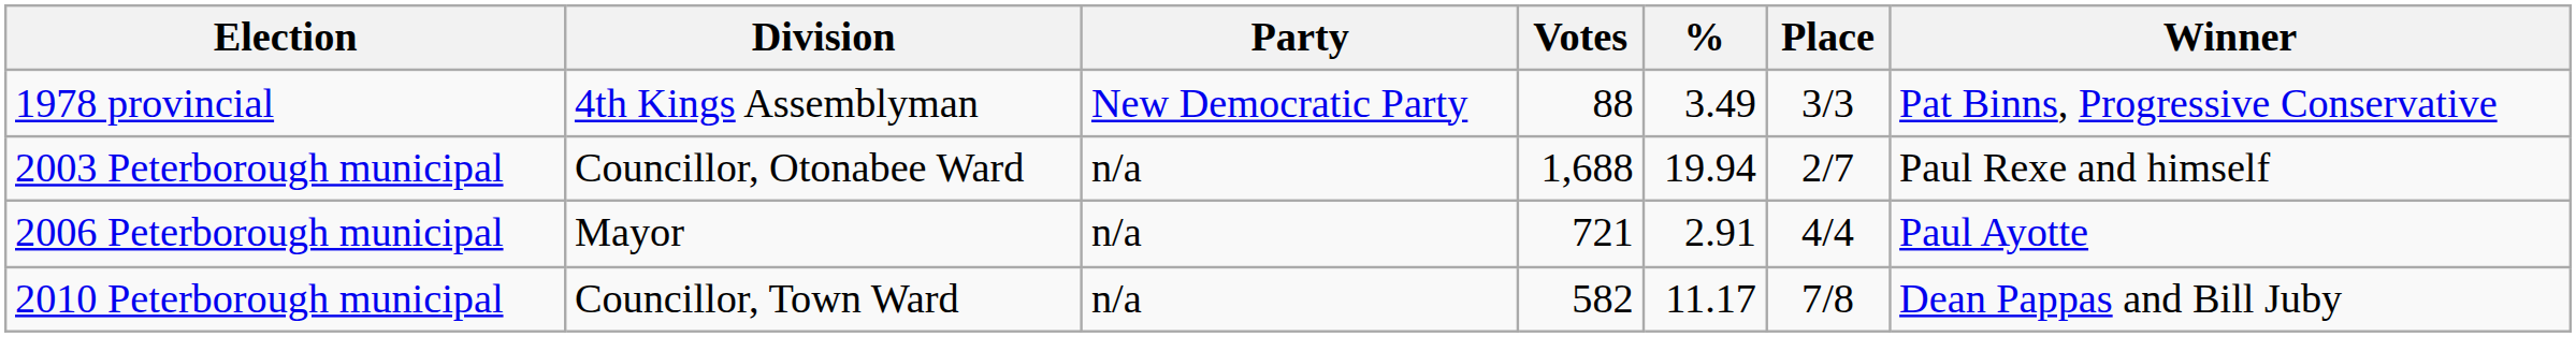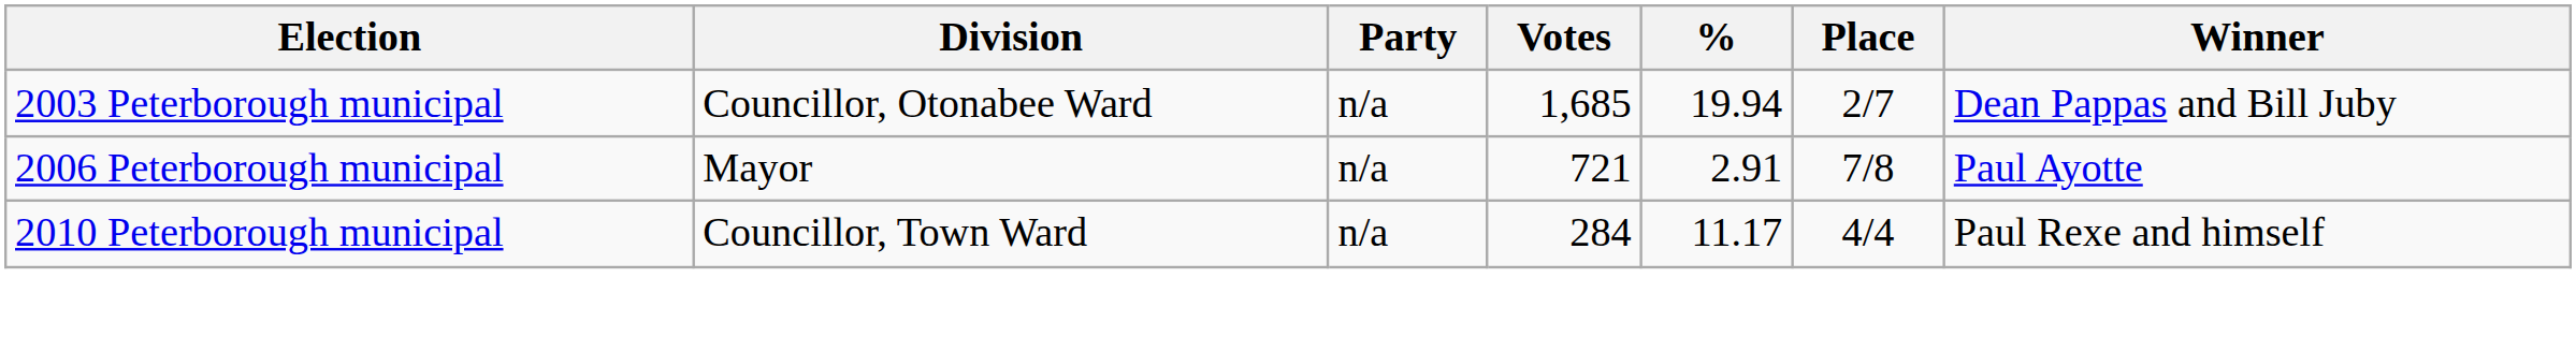- row: 1978 provincial | 4th Kings Assemblyman | New Democratic Party | 88 | 3.49 | 3/3 | Pat Binns, Progressive Conservative
2003 Peterborough municipal | Votes: 1,688 -> 1,685
2003 Peterborough municipal | Winner: Paul Rexe and himself -> Dean Pappas and Bill Juby
2006 Peterborough municipal | Place: 4/4 -> 7/8
2010 Peterborough municipal | Votes: 582 -> 284
2010 Peterborough municipal | Place: 7/8 -> 4/4
2010 Peterborough municipal | Winner: Dean Pappas and Bill Juby -> Paul Rexe and himself
